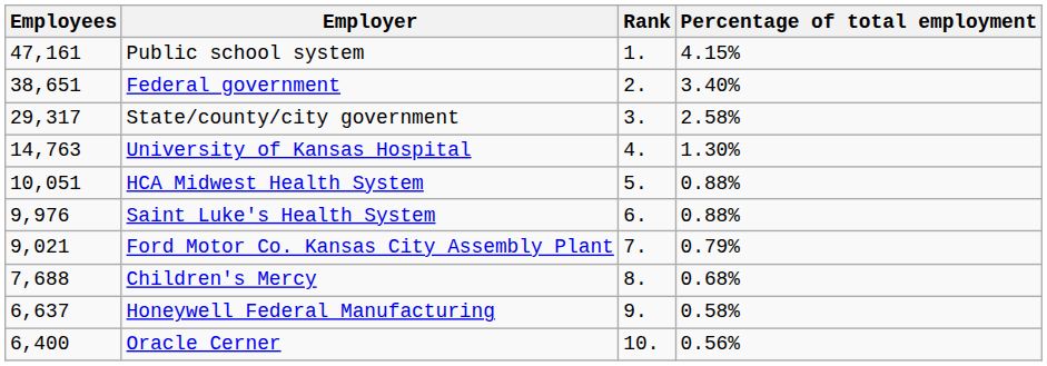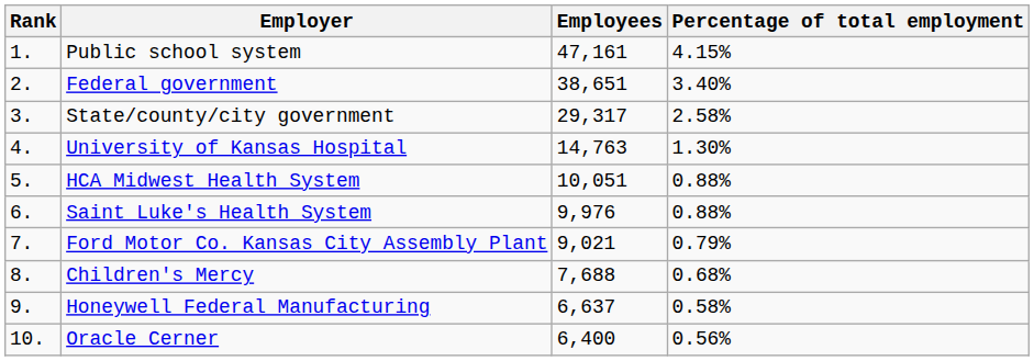columns swapped: Rank <-> Employees
